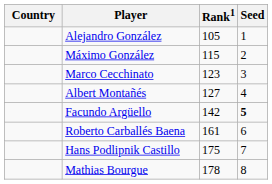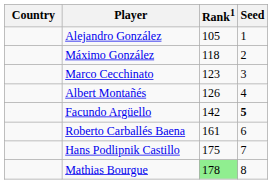Máximo González | Rank1: 115 -> 118
Albert Montañés | Rank1: 127 -> 126
Mathias Bourgue | Rank1: no background -> lightgreen background
